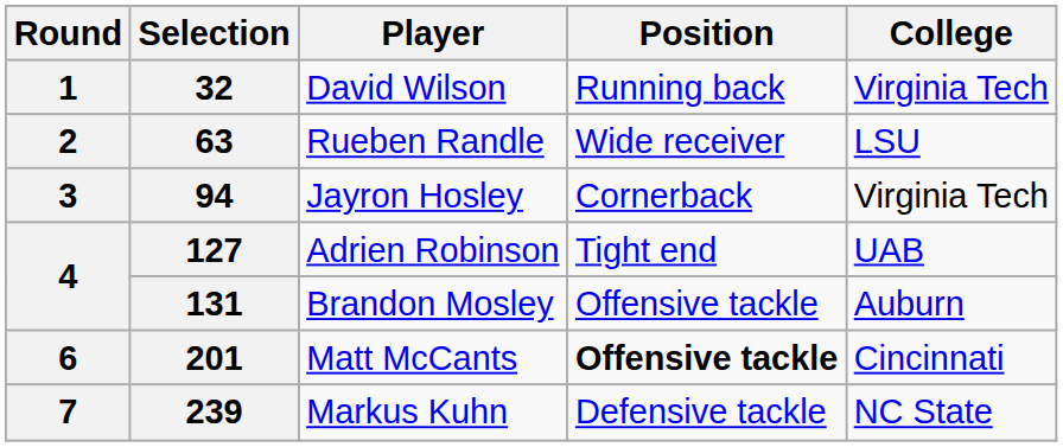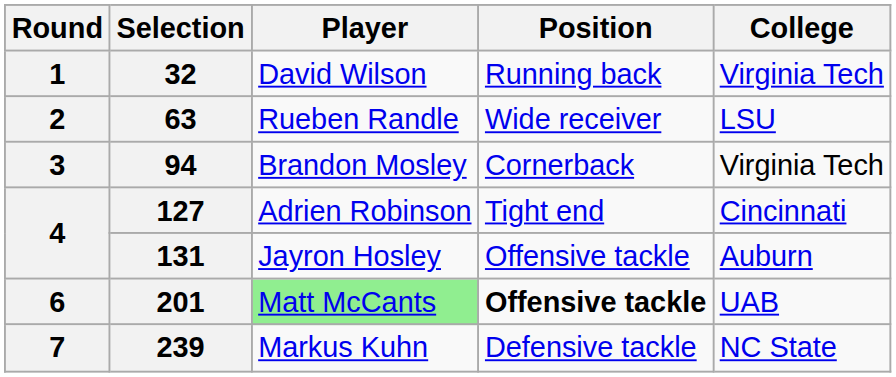94 | Player: Jayron Hosley -> Brandon Mosley
127 | College: UAB -> Cincinnati
131 | Player: Brandon Mosley -> Jayron Hosley
201 | Player: no background -> lightgreen background
201 | College: Cincinnati -> UAB
